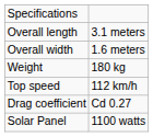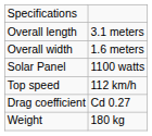rows swapped: Weight <-> Solar Panel
